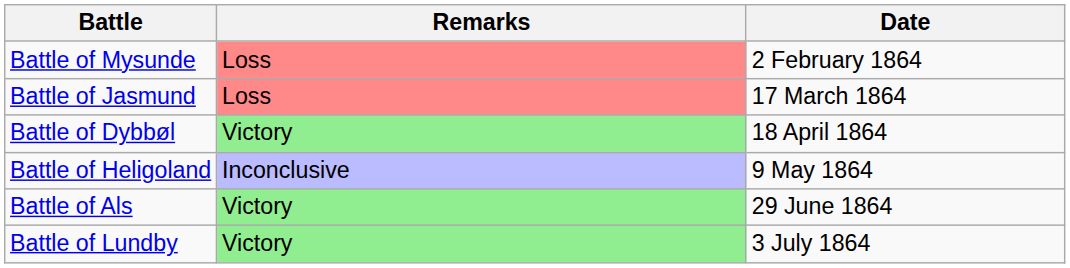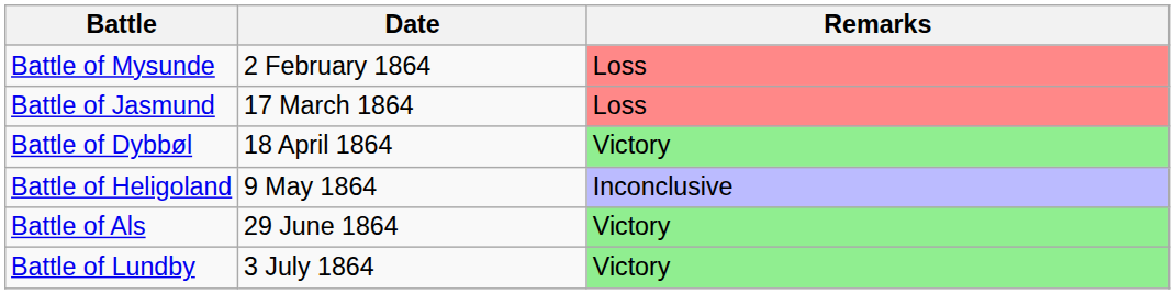columns swapped: Date <-> Remarks
